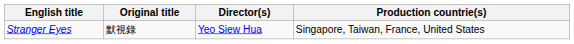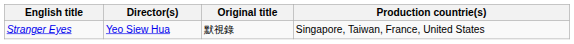columns swapped: Original title <-> Director(s)
